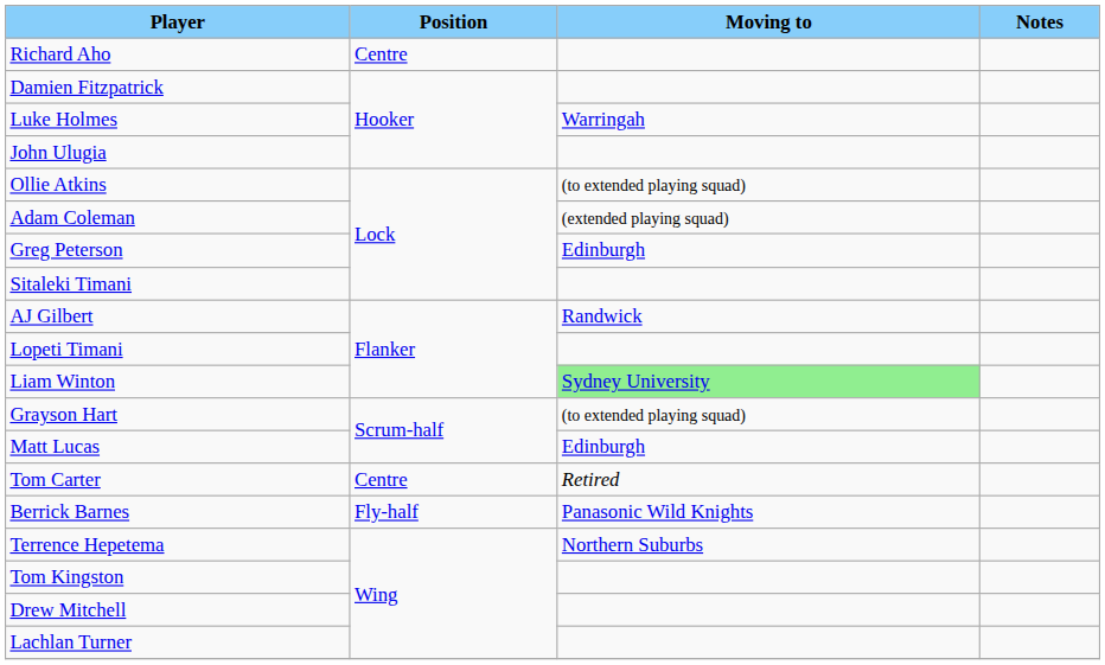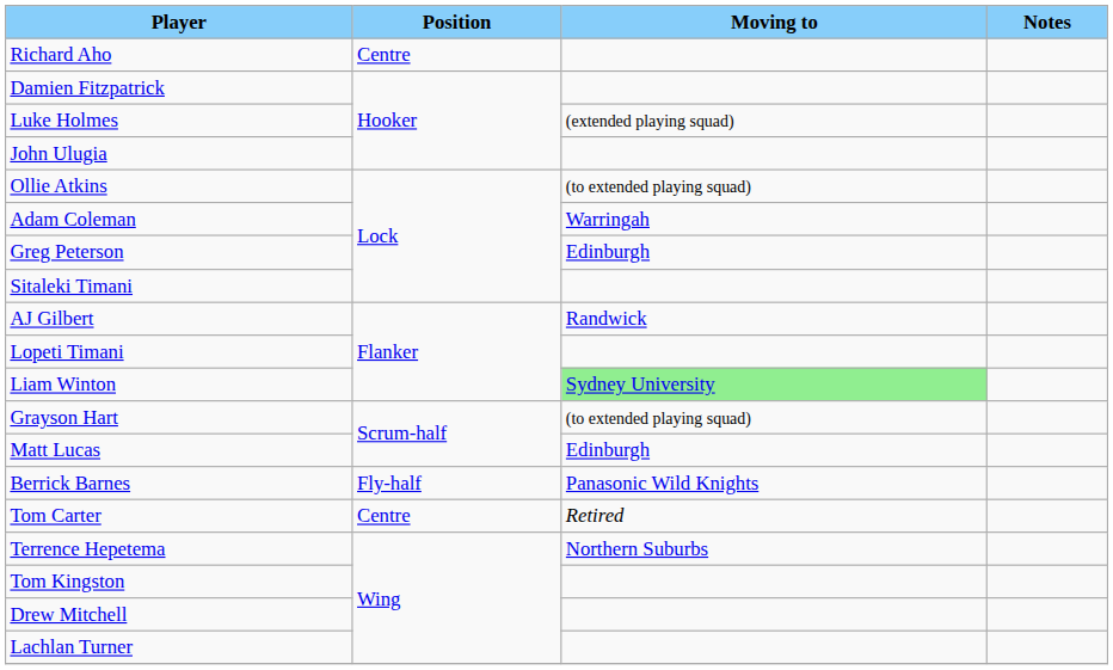Luke Holmes | Moving to: Warringah -> (extended playing squad)
Adam Coleman | Moving to: (extended playing squad) -> Warringah
rows swapped: Berrick Barnes <-> Tom Carter
